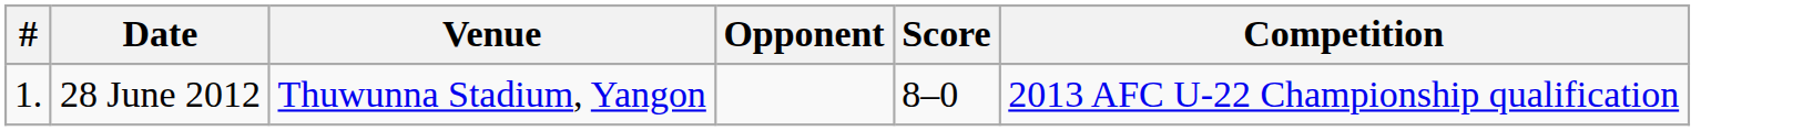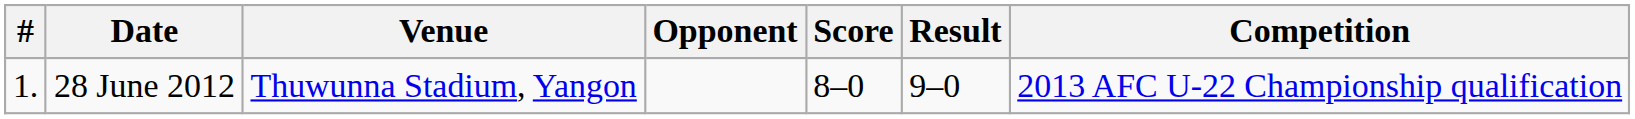+ column: Result | 9–0
